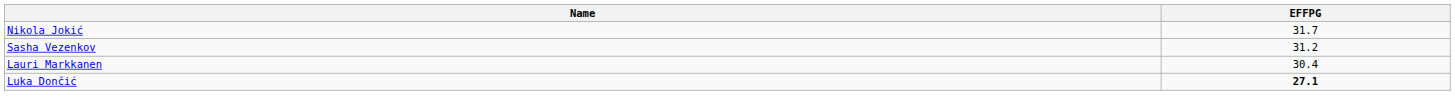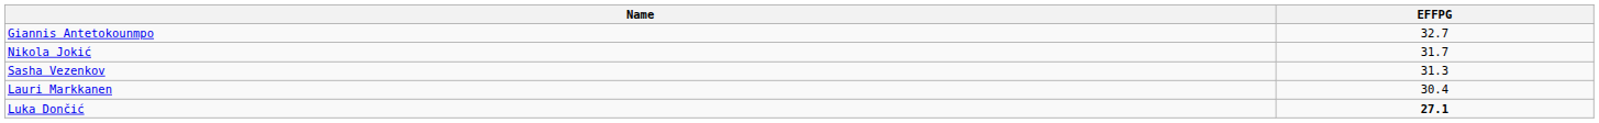+ row: Giannis Antetokounmpo | 32.7
Sasha Vezenkov | EFFPG: 31.2 -> 31.3
